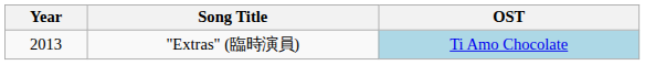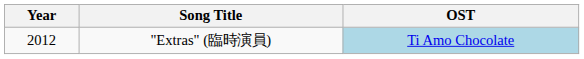"Extras" (臨時演員) | Year: 2013 -> 2012
